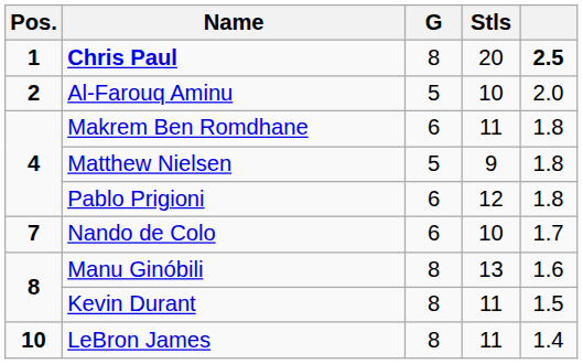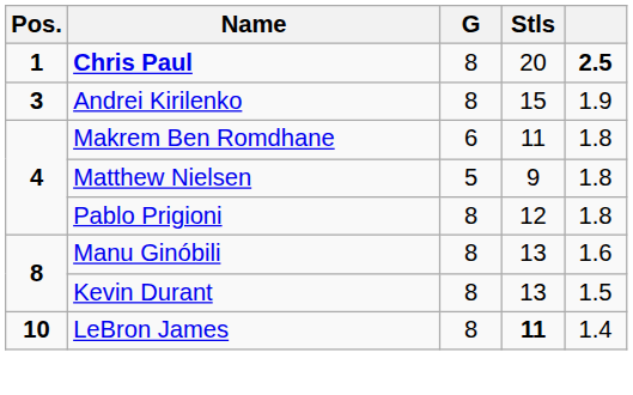- row: 2 | Al-Farouq Aminu | 5 | 10 | 2.0
+ row: 3 | Andrei Kirilenko | 8 | 15 | 1.9
Pablo Prigioni | G: 6 -> 8
- row: 7 | Nando de Colo | 6 | 10 | 1.7
Kevin Durant | Stls: 11 -> 13
LeBron James | Stls: normal -> bold
